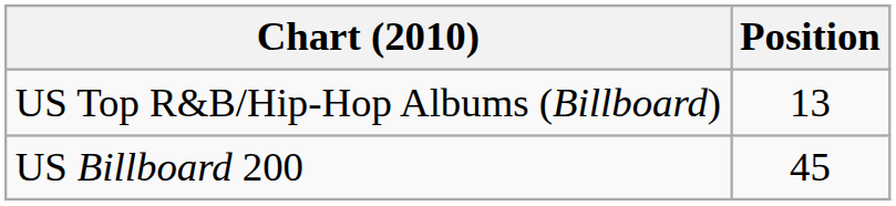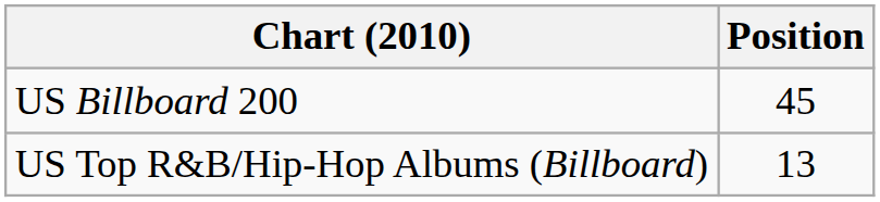rows swapped: US Billboard 200 <-> US Top R&B/Hip-Hop Albums (Billboard)
